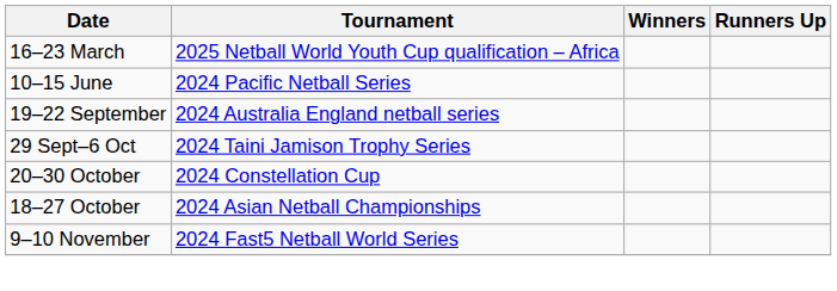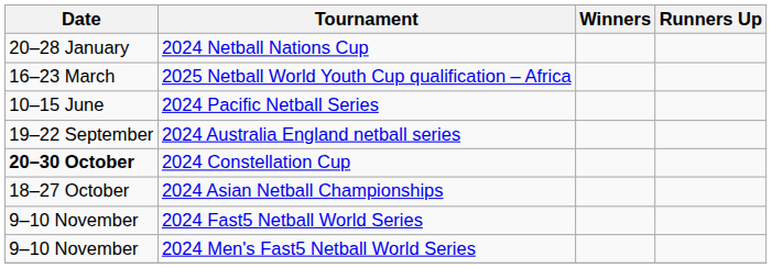+ row: 20–28 January | 2024 Netball Nations Cup
- row: 29 Sept–6 Oct | 2024 Taini Jamison Trophy Series
2024 Constellation Cup | Date: normal -> bold
+ row: 9–10 November | 2024 Men's Fast5 Netball World Series
